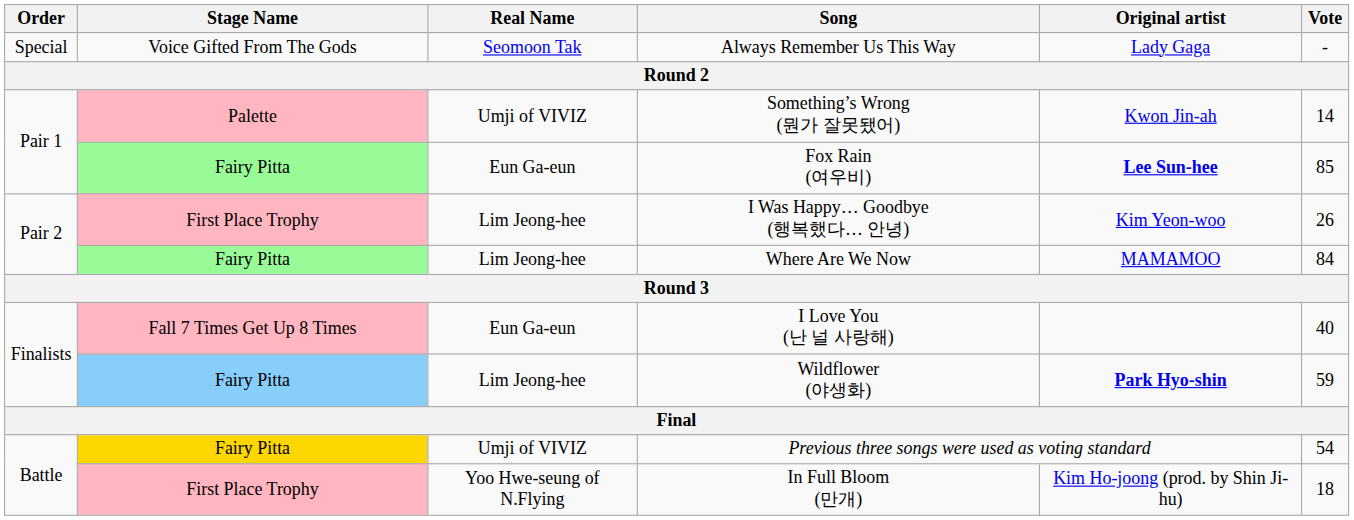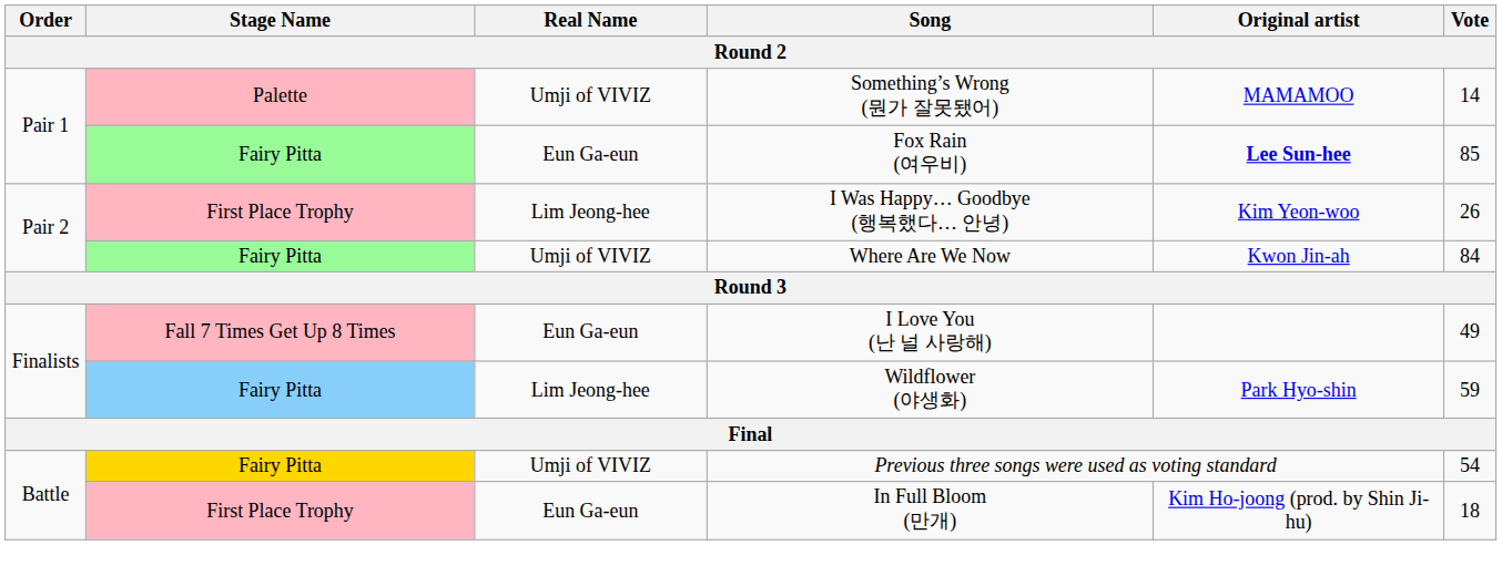- row: Special | Voice Gifted From The Gods | Seomoon Tak | Always Remember Us This Way | Lady Gaga | -
Something’s Wrong (뭔가 잘못됐어) | Original artist: Kwon Jin-ah -> MAMAMOO
Where Are We Now | Real Name: Lim Jeong-hee -> Umji of VIVIZ
Where Are We Now | Original artist: MAMAMOO -> Kwon Jin-ah
I Love You (난 널 사랑해) | Vote: 40 -> 49
Wildflower (야생화) | Original artist: bold -> normal
In Full Bloom (만개) | Real Name: Yoo Hwe-seung of N.Flying -> Eun Ga-eun
